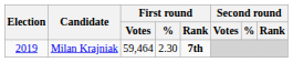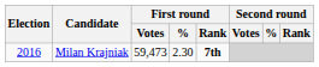Milan Krajniak | Election: 2019 -> 2016
Milan Krajniak | First round / Votes: 59,464 -> 59,473
